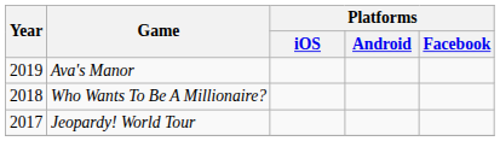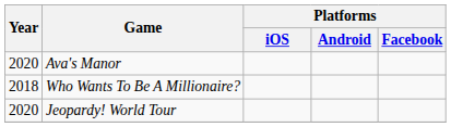Ava's Manor | Year: 2019 -> 2020
Jeopardy! World Tour | Year: 2017 -> 2020
